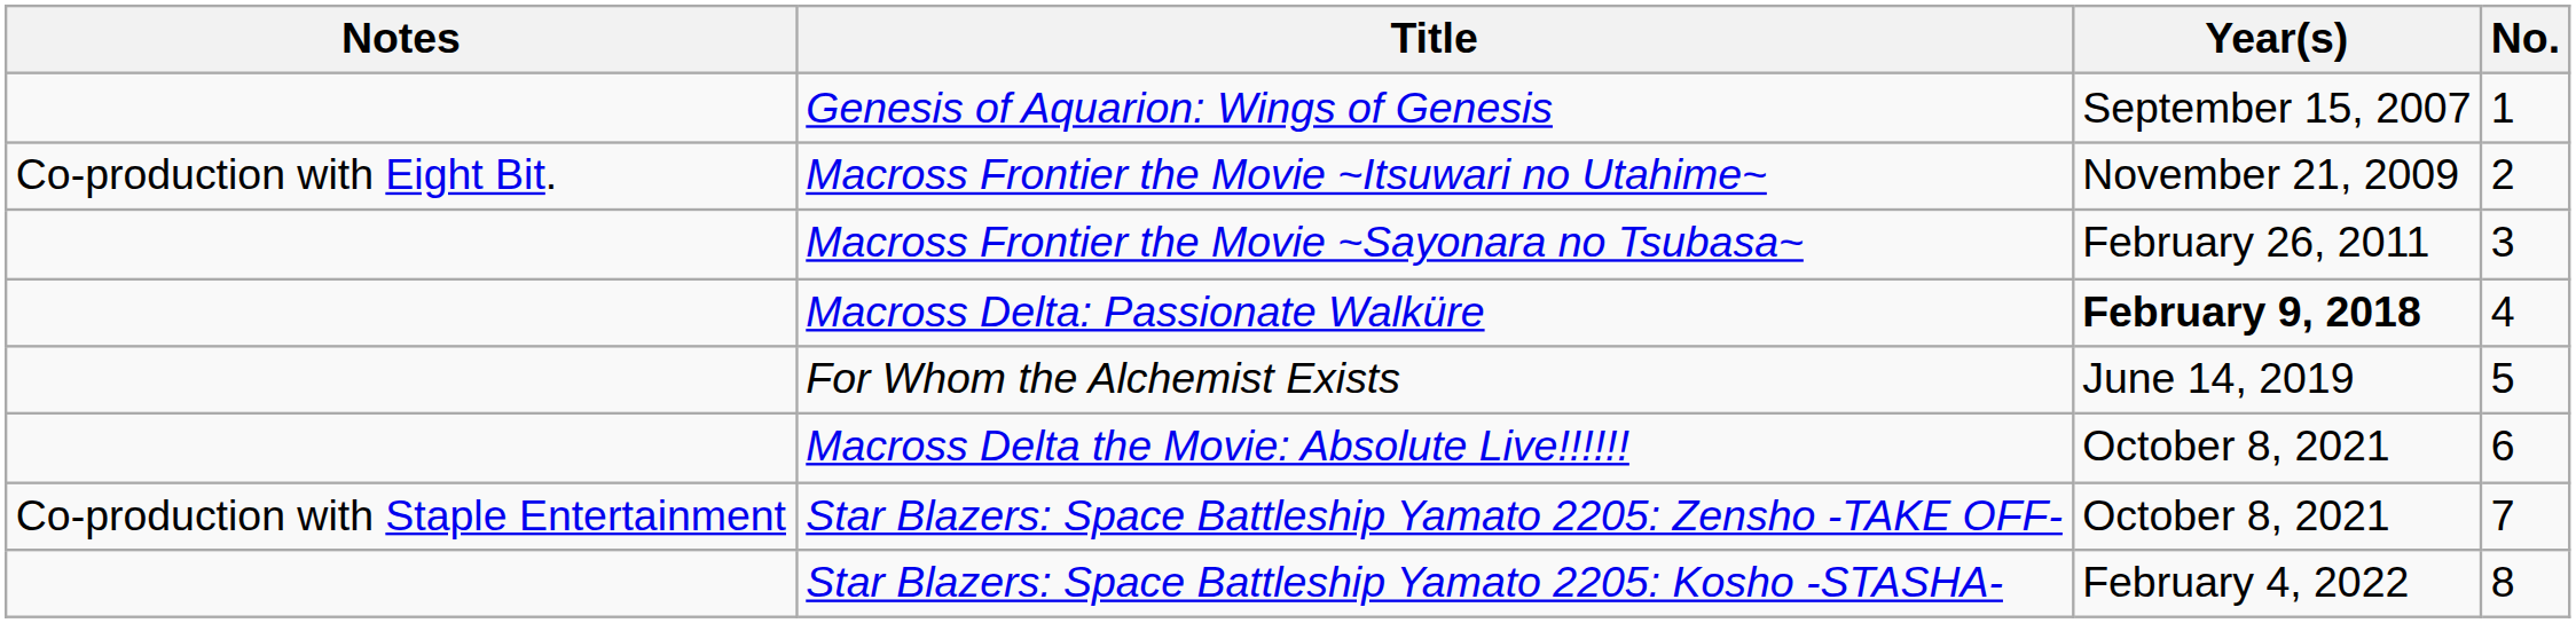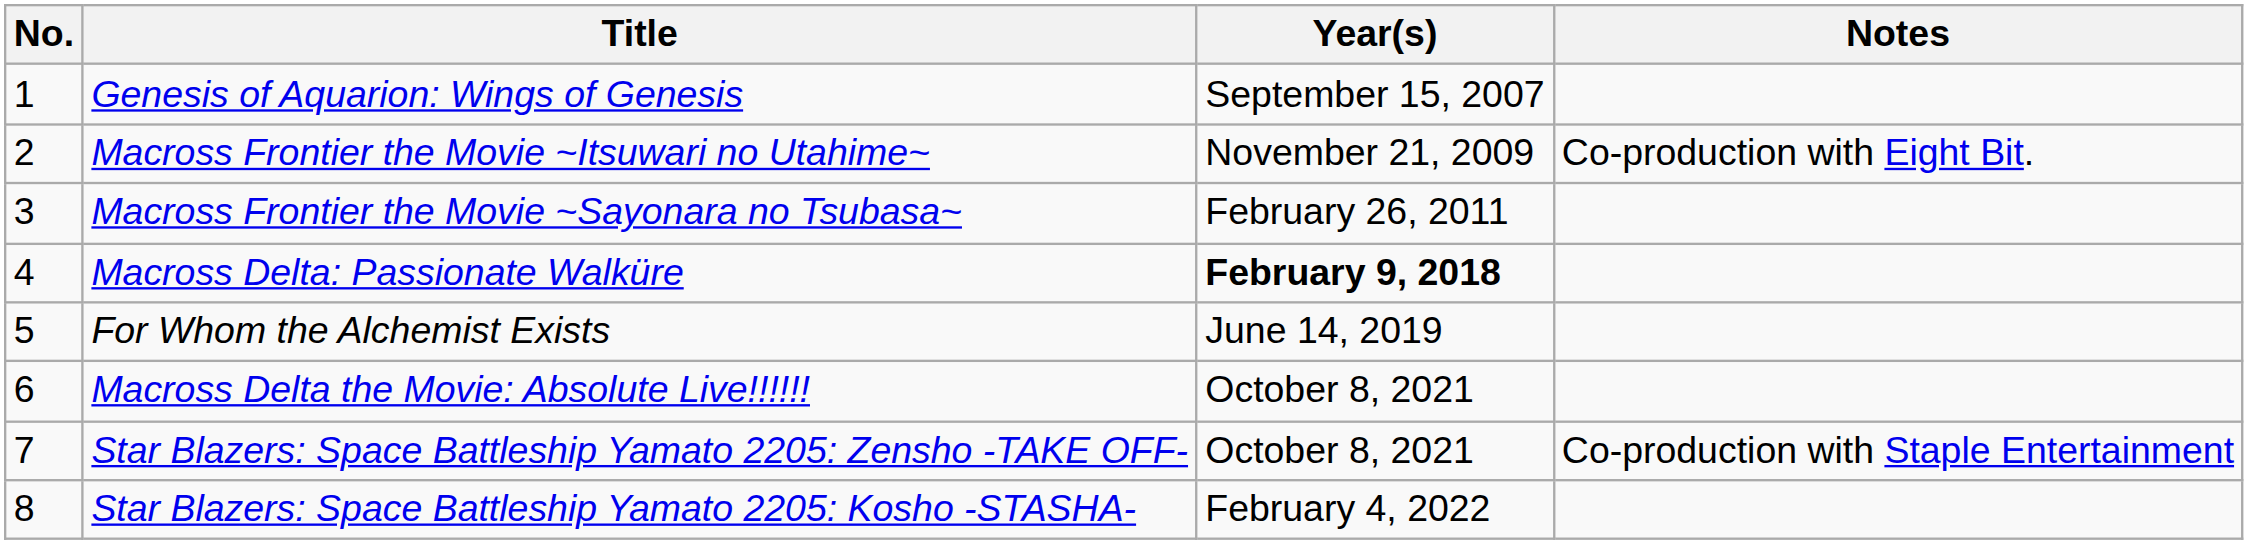columns swapped: No. <-> Notes
